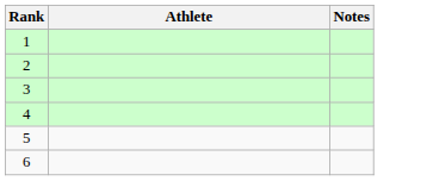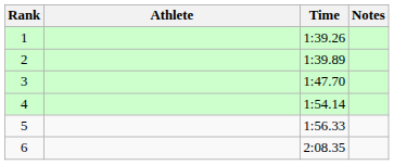+ column: Time | 1:39.26 | 1:39.89 | 1:47.70 | 1:54.14 | 1:56.33 | 2:08.35
